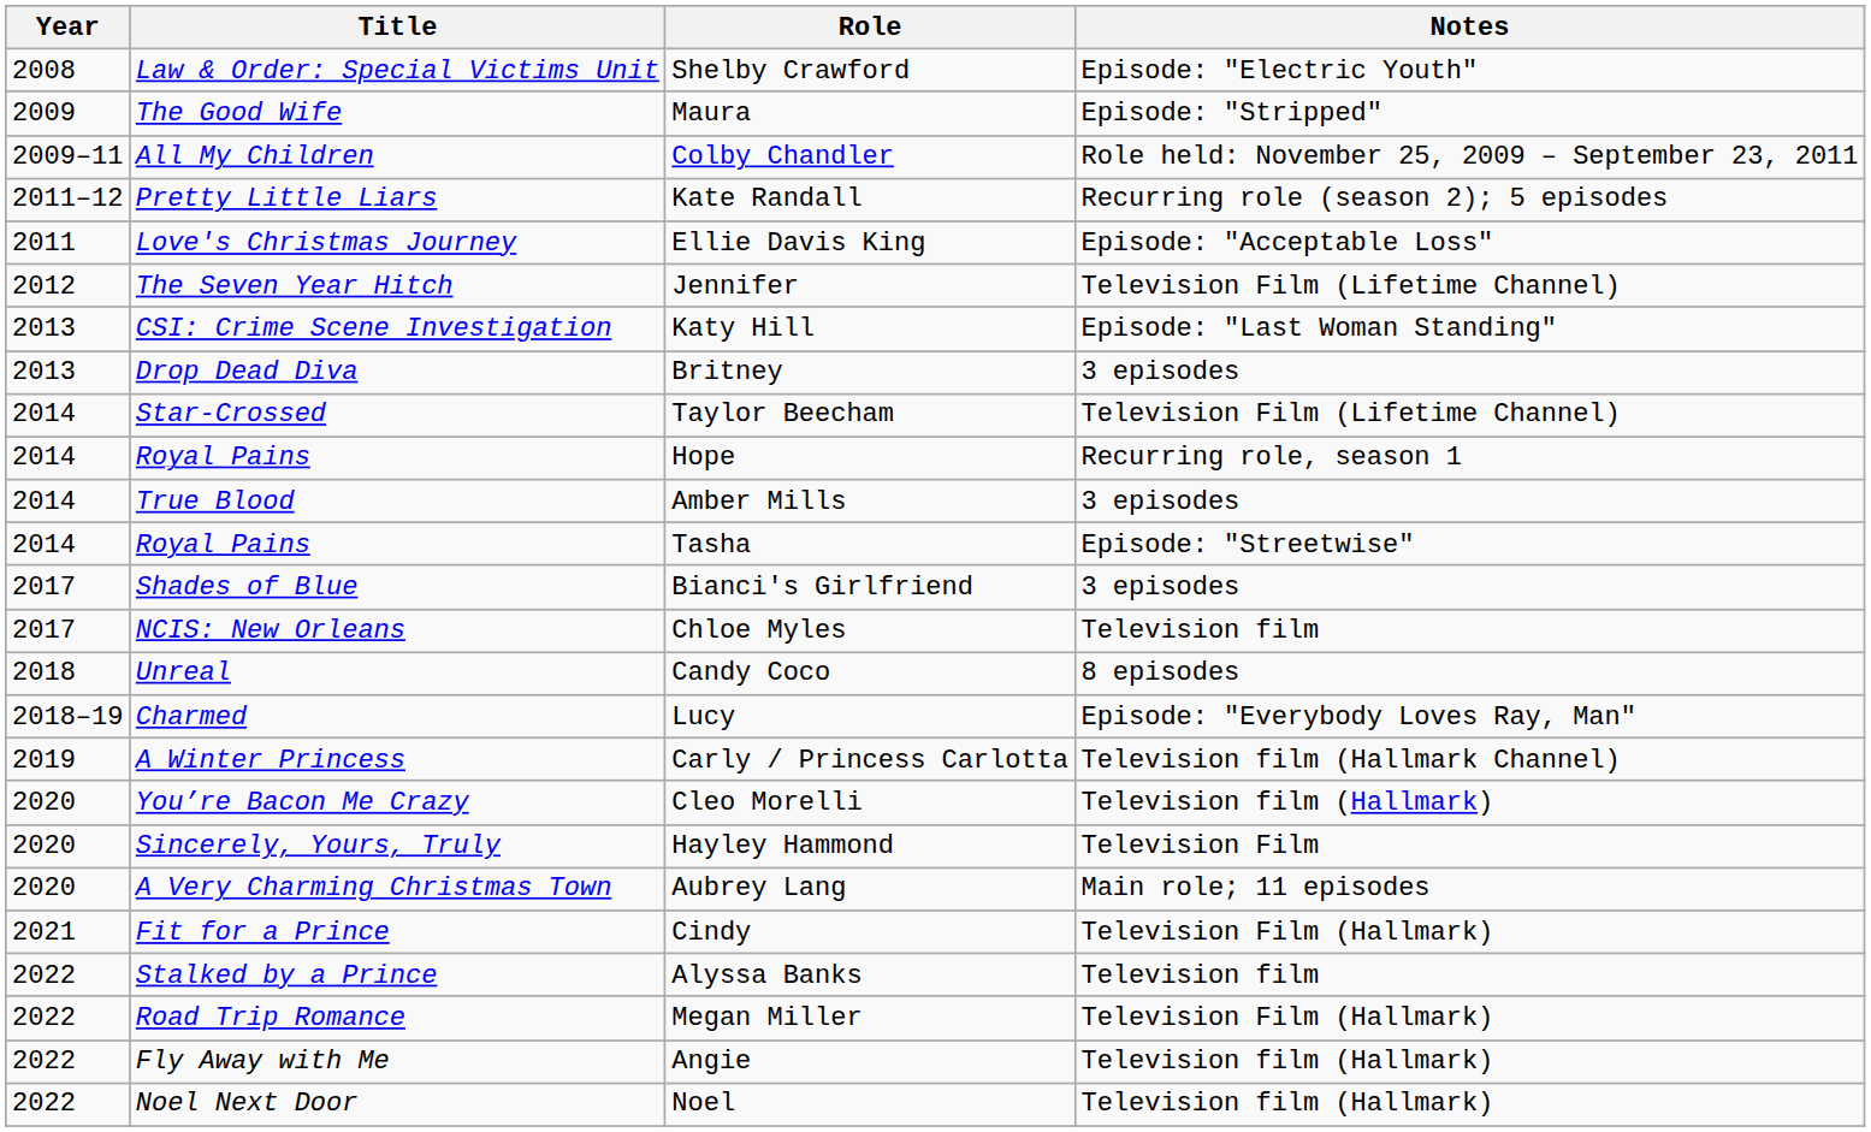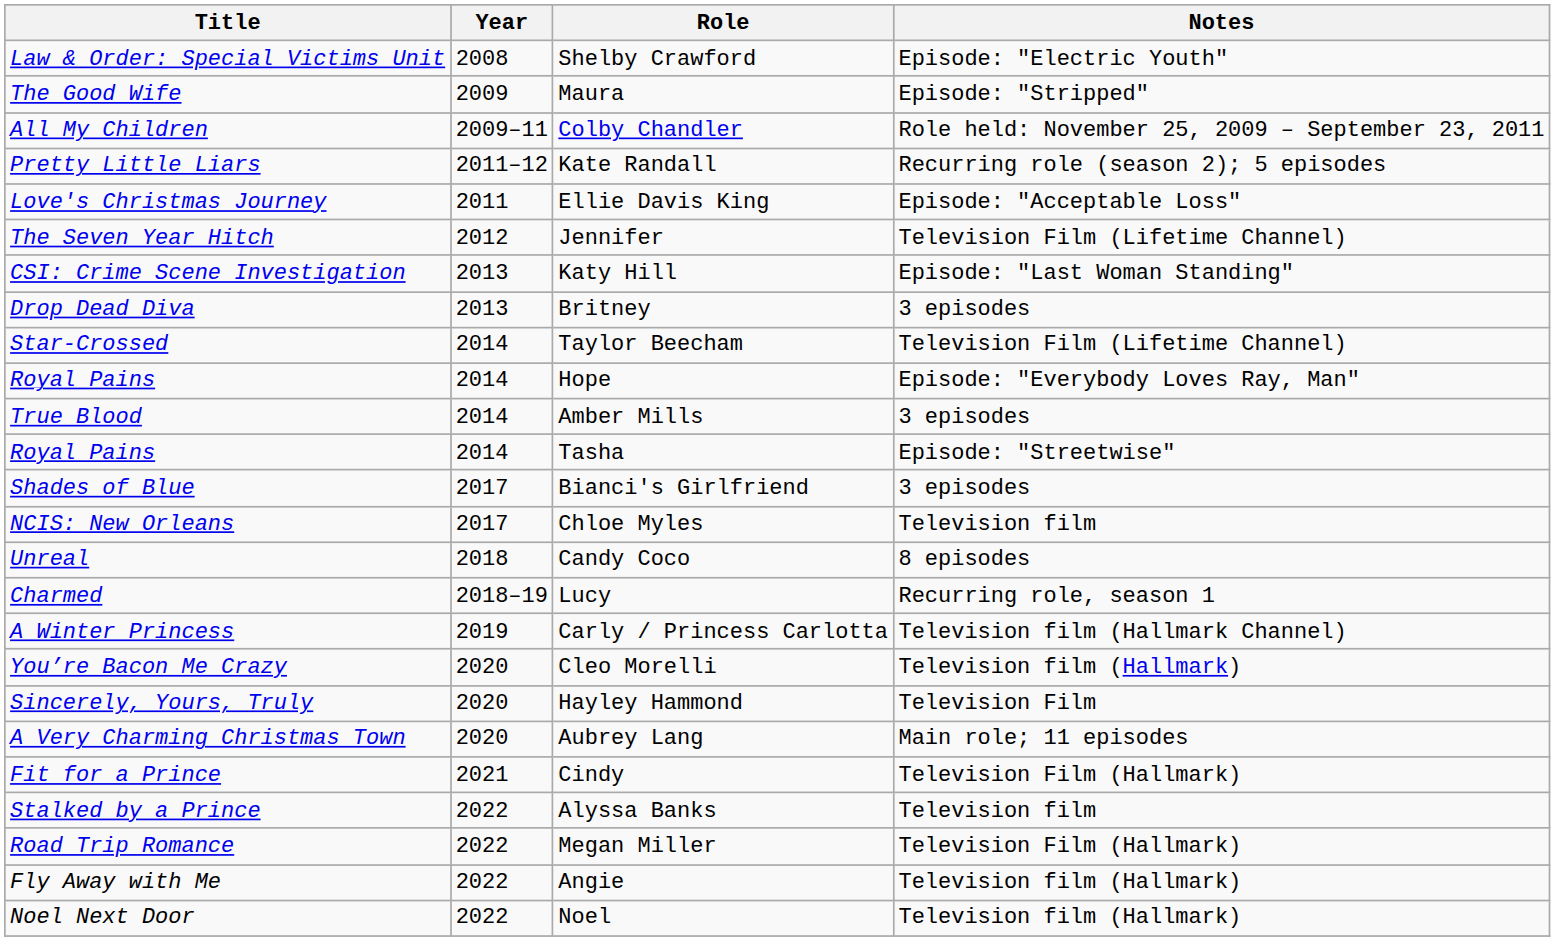columns swapped: Year <-> Title
Hope | Notes: Recurring role, season 1 -> Episode: "Everybody Loves Ray, Man"
Lucy | Notes: Episode: "Everybody Loves Ray, Man" -> Recurring role, season 1
